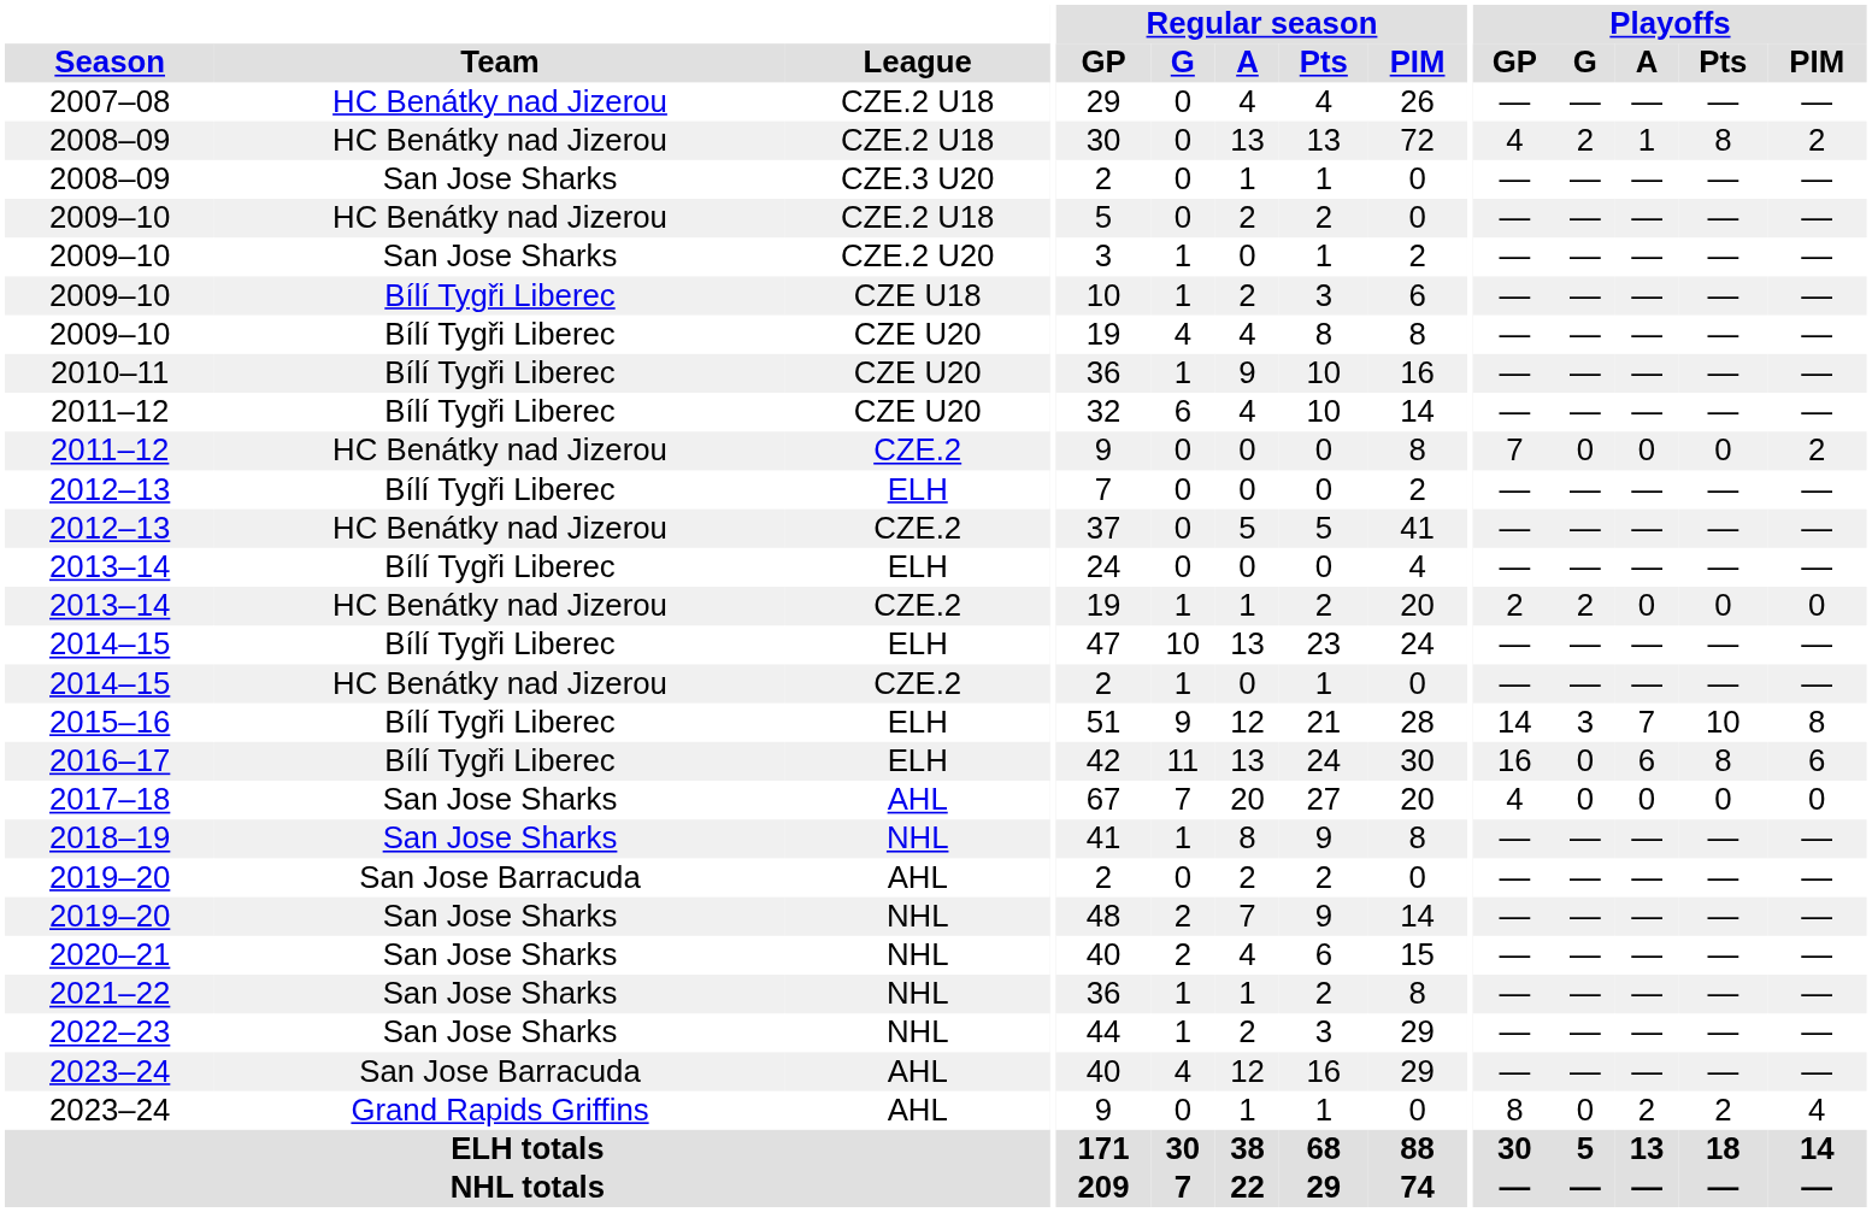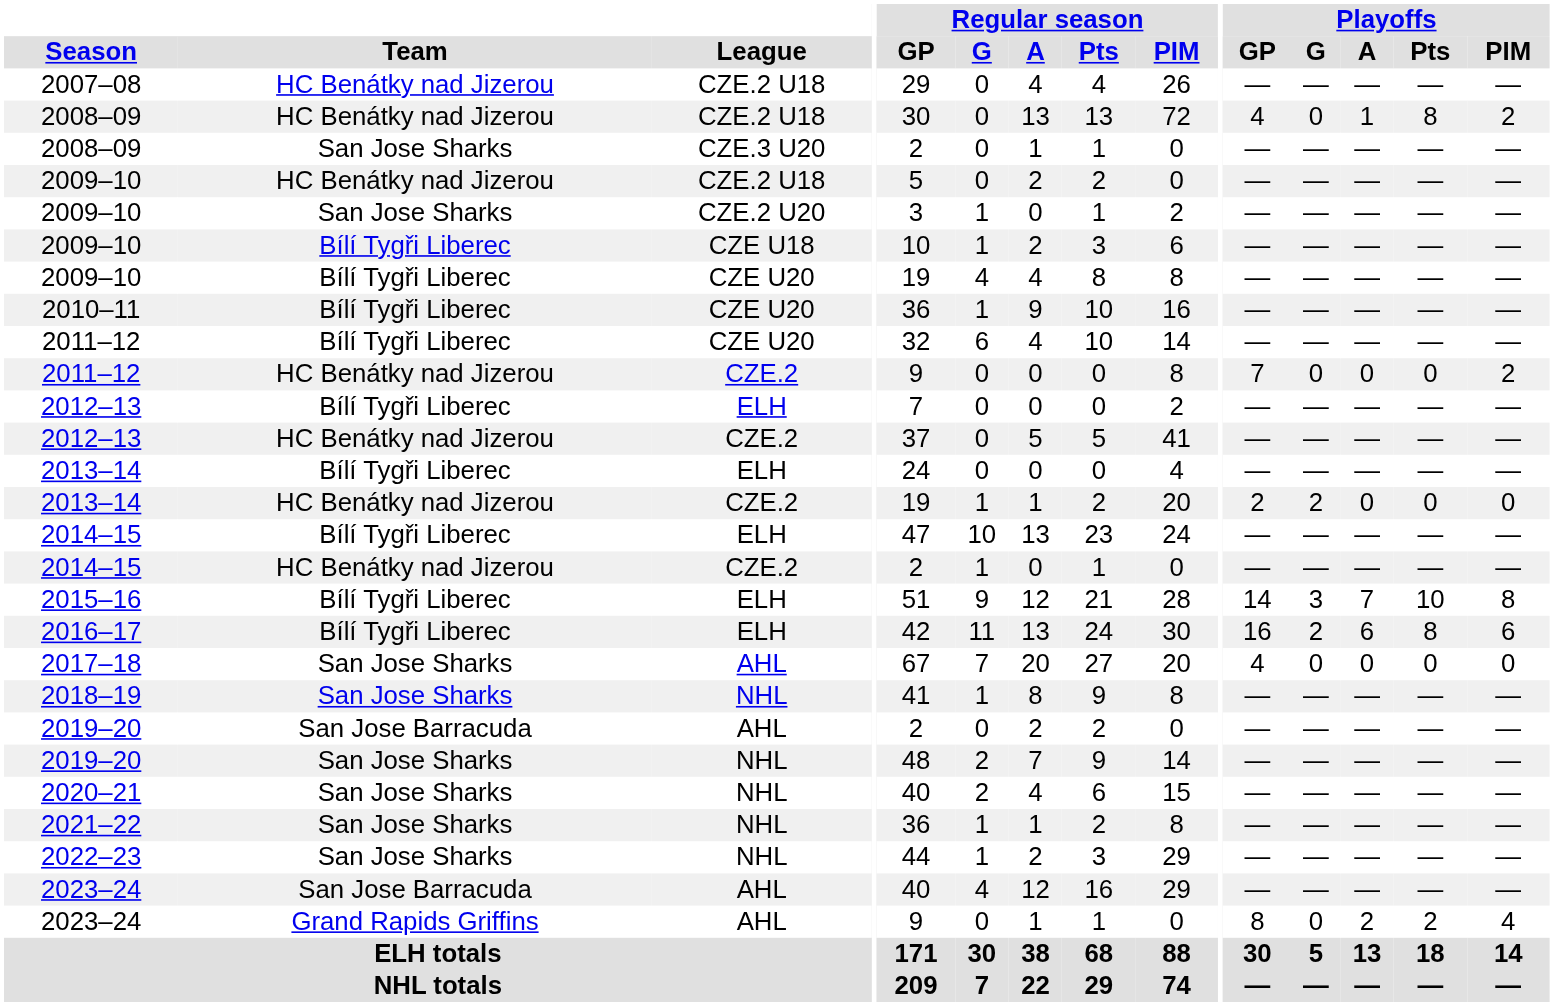2008–09 / CZE.2 U18 | Playoffs / G: 2 -> 0
2016–17 | Playoffs / G: 0 -> 2
